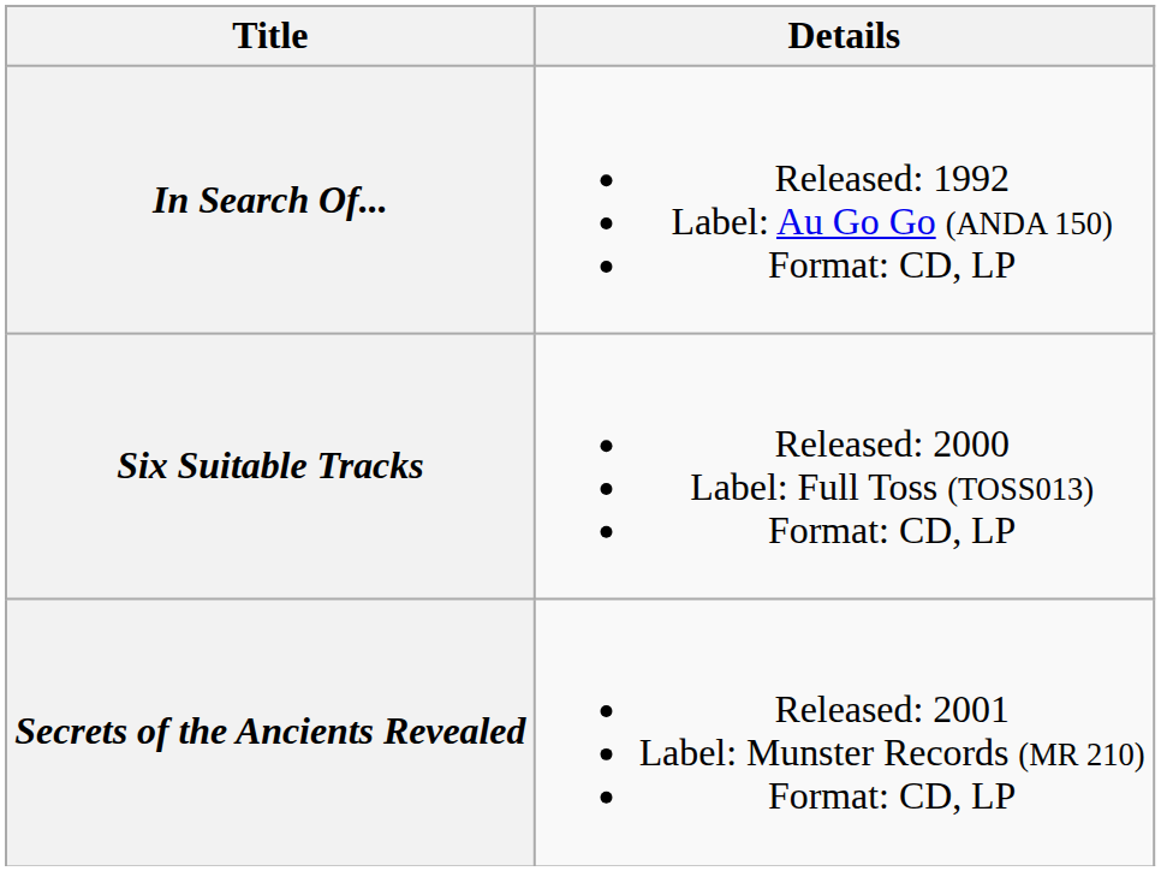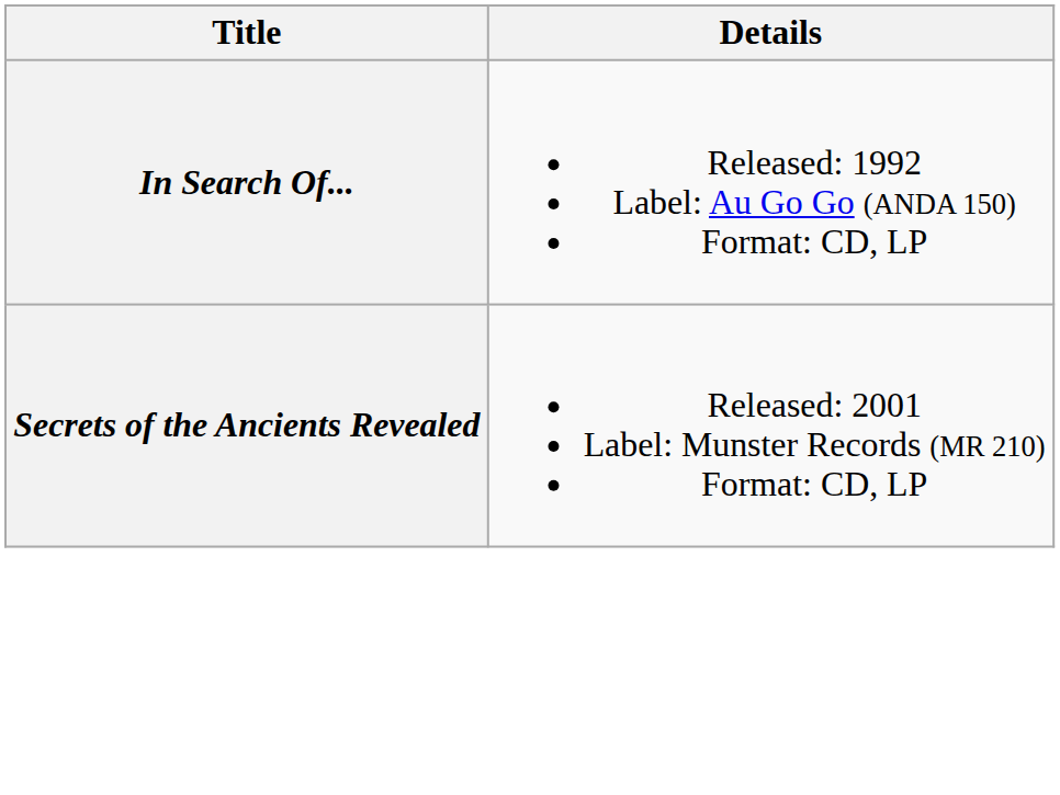- row: Six Suitable Tracks | Released: 2000 Label: Full Toss (TOSS013) Format: CD, LP
